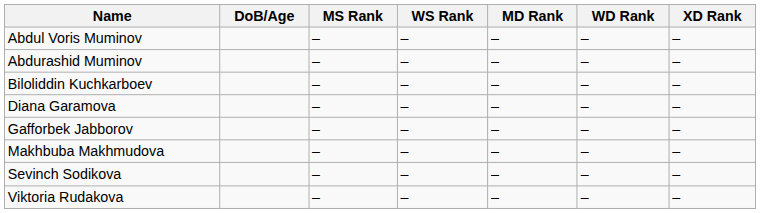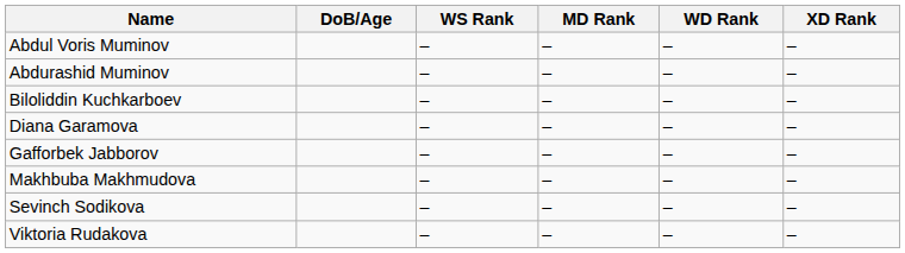- column: MS Rank | – | – | – | – | – | – | – | –
